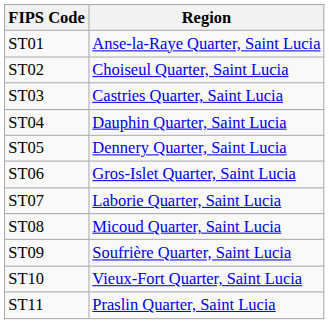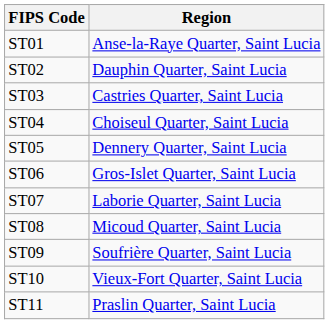ST02 | Region: Choiseul Quarter, Saint Lucia -> Dauphin Quarter, Saint Lucia
ST04 | Region: Dauphin Quarter, Saint Lucia -> Choiseul Quarter, Saint Lucia
